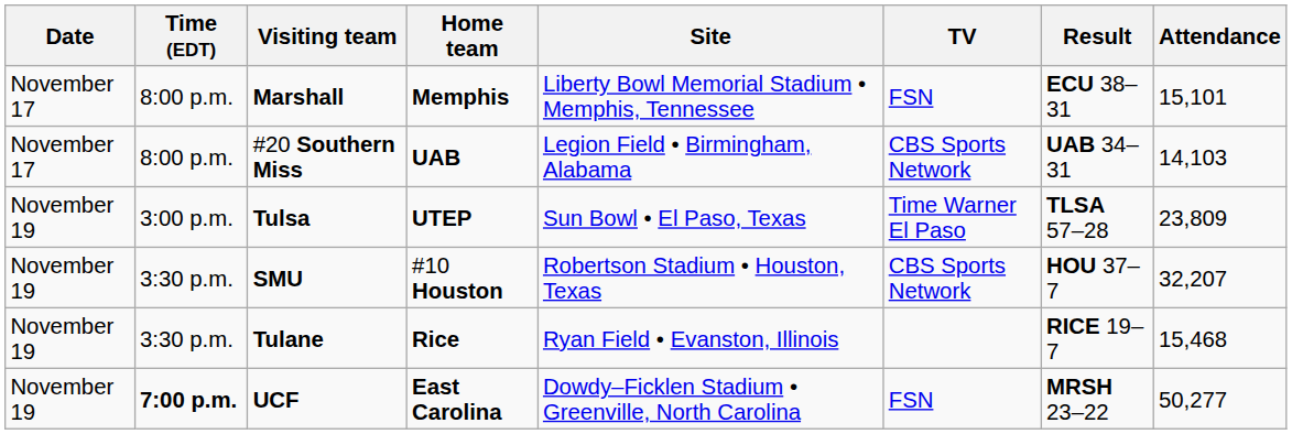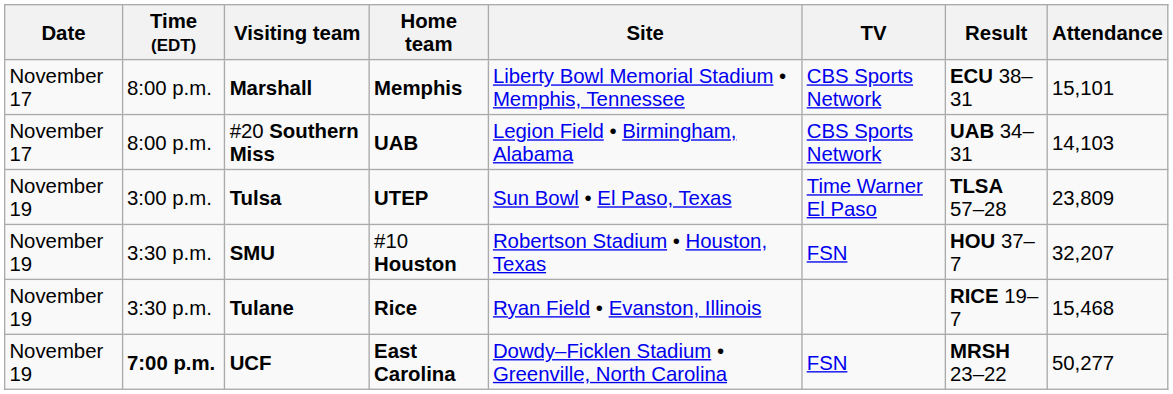Marshall | TV: FSN -> CBS Sports Network
SMU | TV: CBS Sports Network -> FSN
